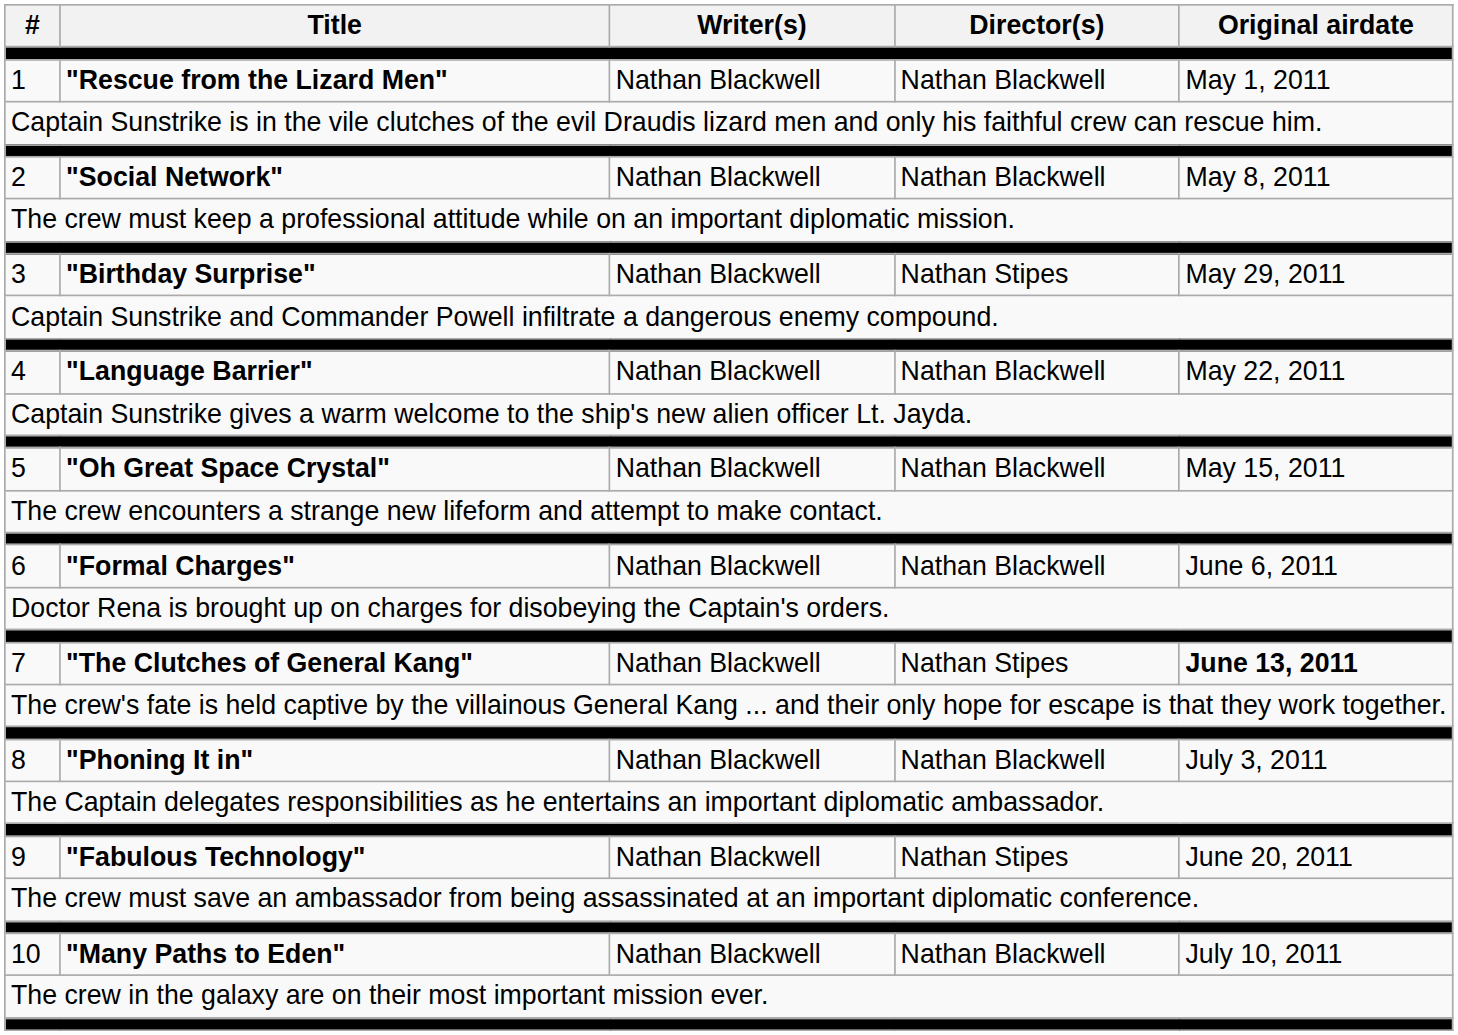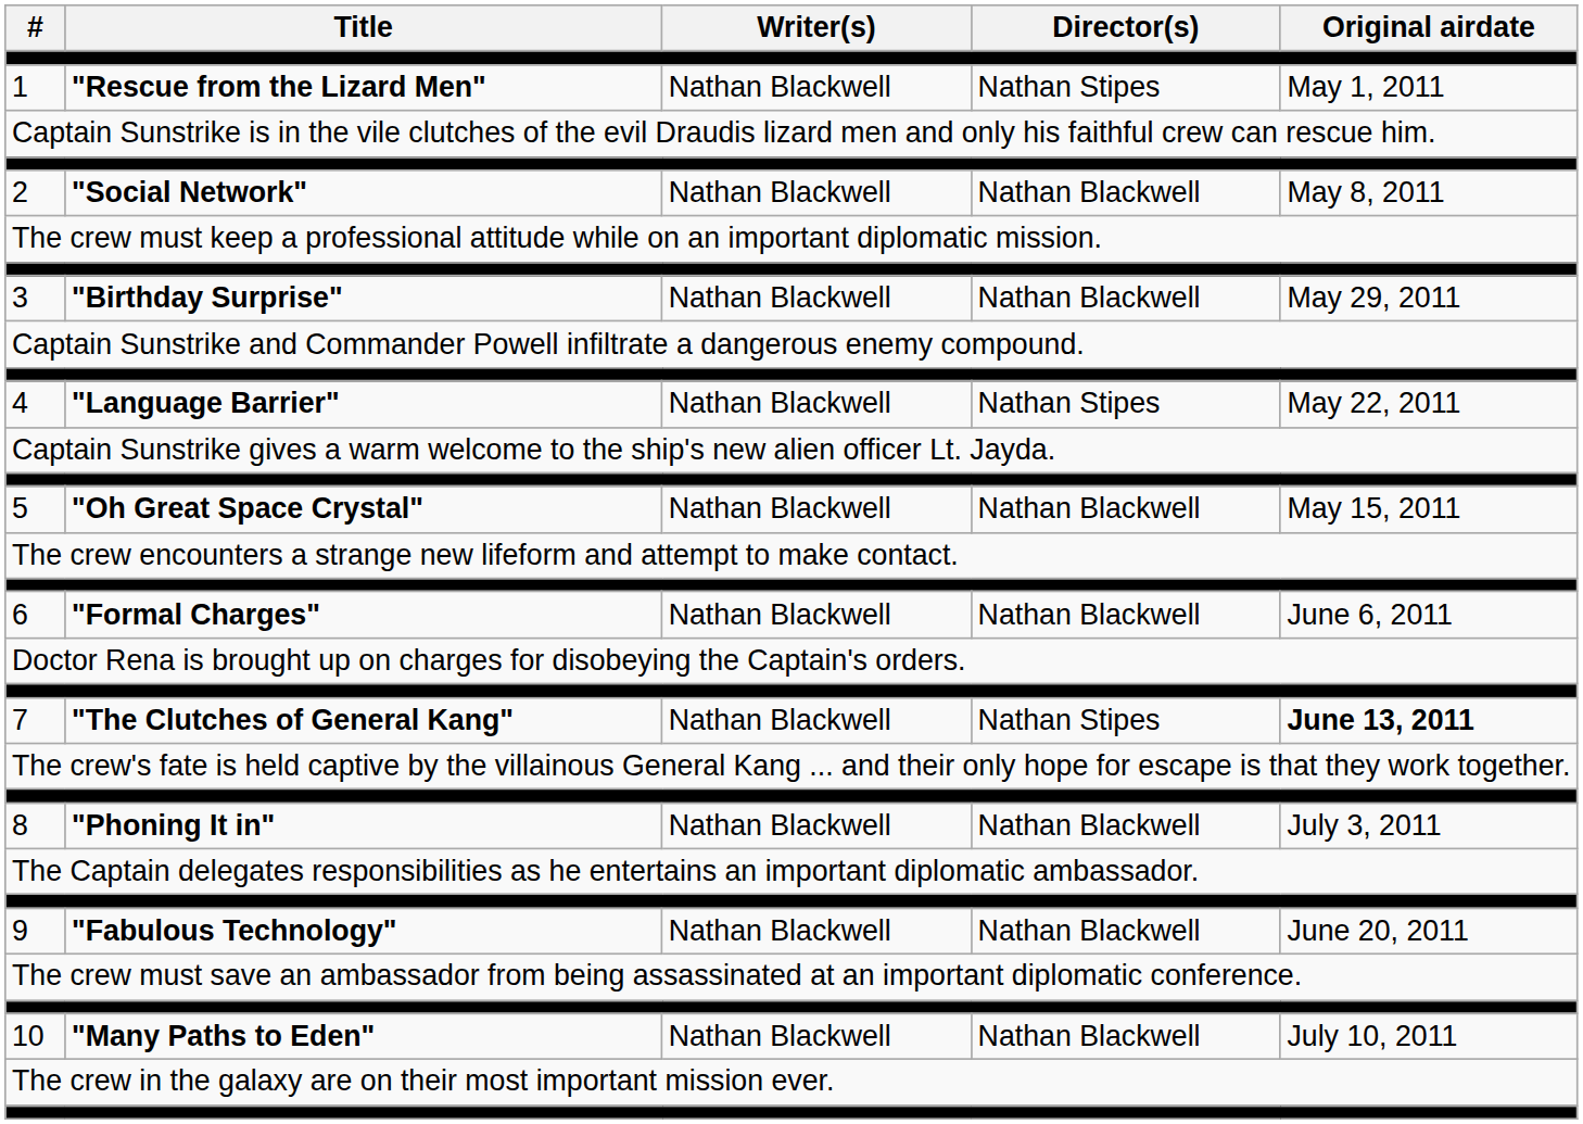1 | Director(s): Nathan Blackwell -> Nathan Stipes
3 | Director(s): Nathan Stipes -> Nathan Blackwell
4 | Director(s): Nathan Blackwell -> Nathan Stipes
9 | Director(s): Nathan Stipes -> Nathan Blackwell
